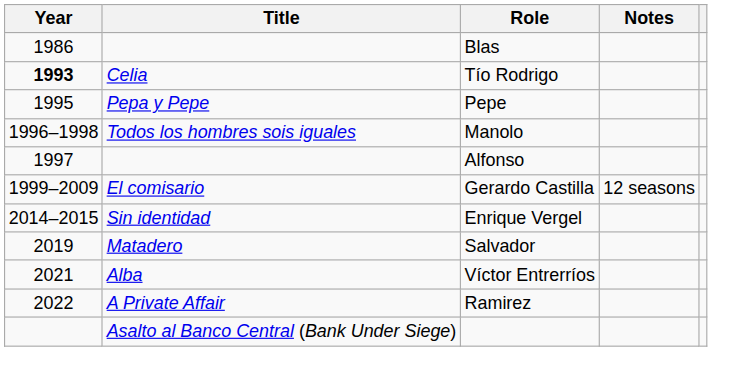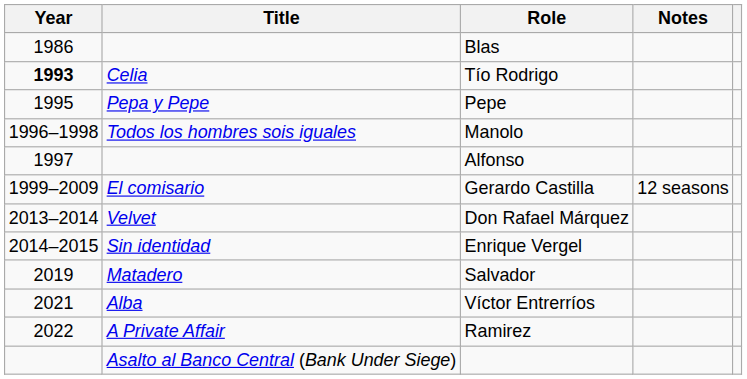+ row: 2013–2014 | Velvet | Don Rafael Márquez
